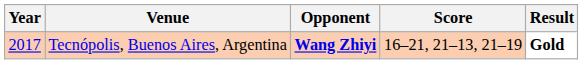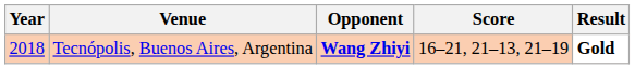Tecnópolis, Buenos Aires, Argentina | Year: 2017 -> 2018
